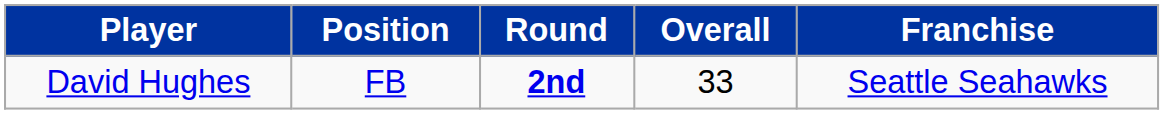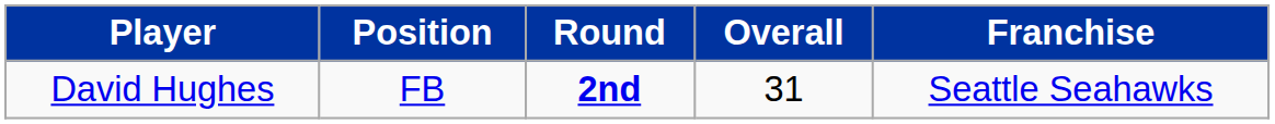David Hughes | Overall: 33 -> 31
